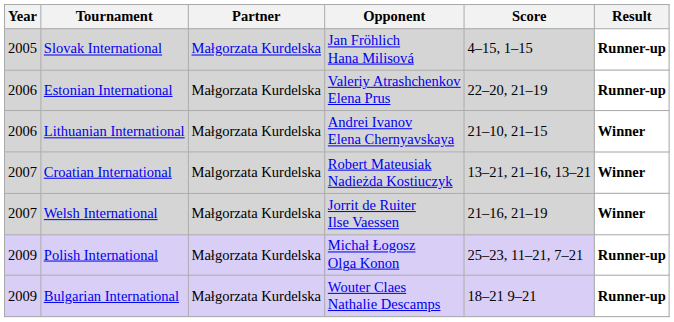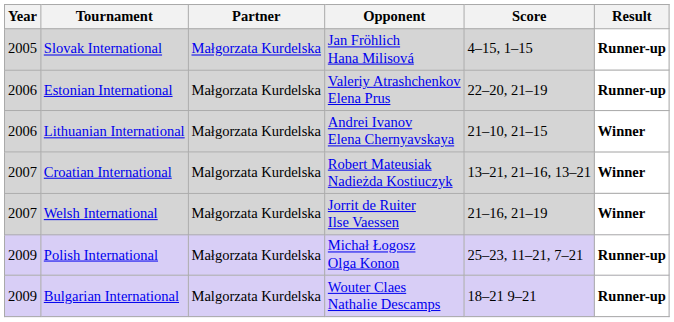Bulgarian International | Partner: Małgorzata Kurdelska -> Malgorzata Kurdelska
